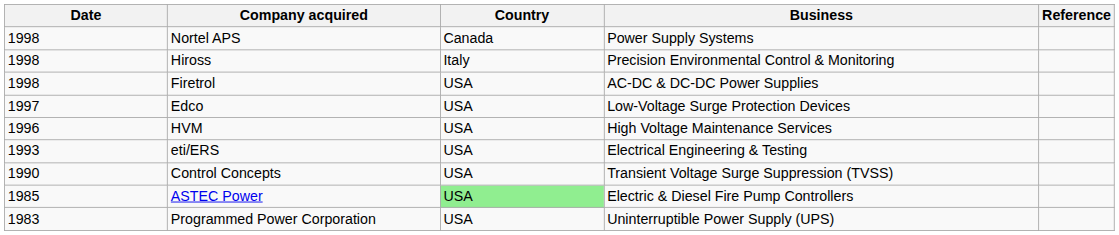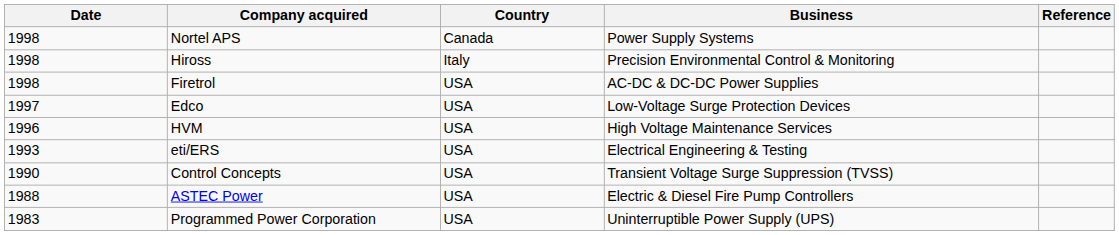ASTEC Power | Date: 1985 -> 1988
ASTEC Power | Country: lightgreen background -> no background
